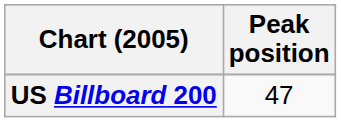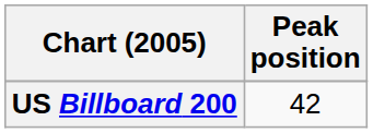US Billboard 200 | Peak position: 47 -> 42
